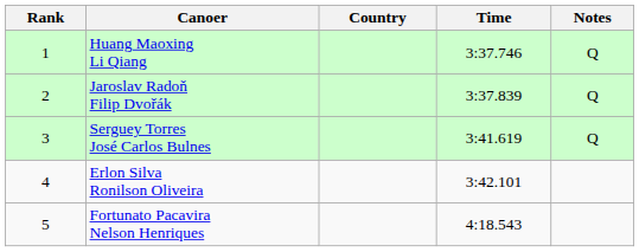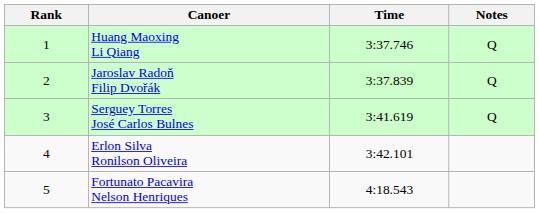- column: Country
